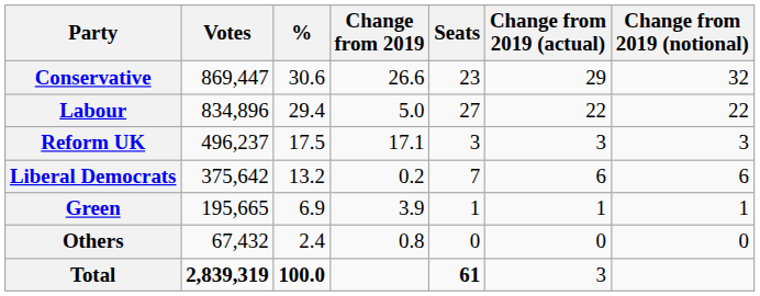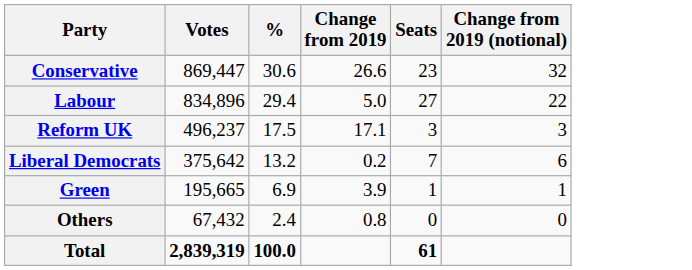- column: Change from 2019 (actual) | 29 | 22 | 3 | 6 | 1 | 0 | 3
